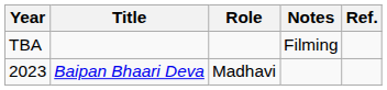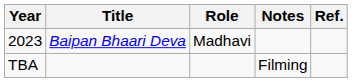rows swapped: 2023 <-> TBA
